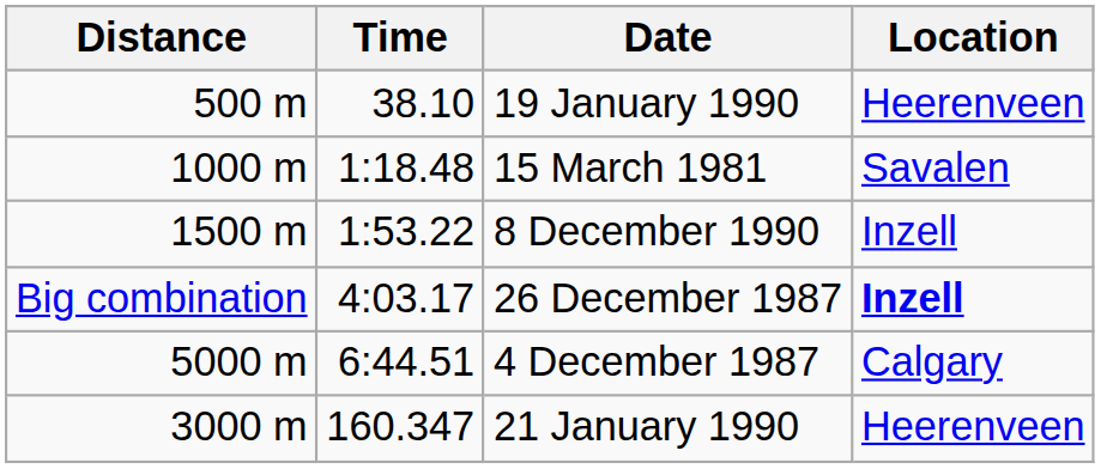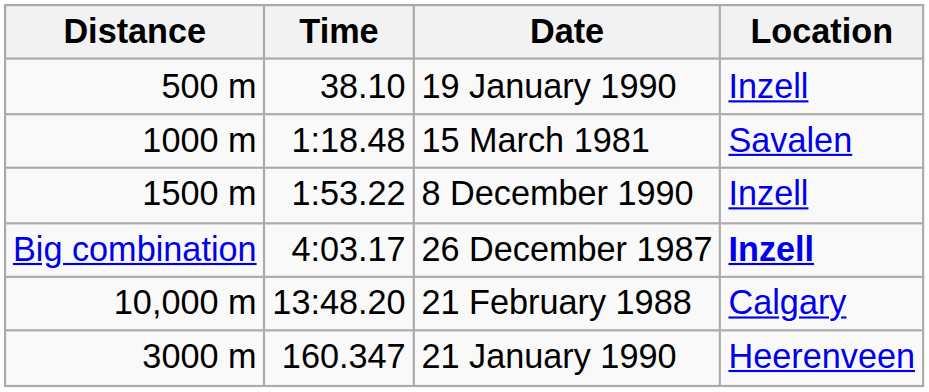19 January 1990 | Location: Heerenveen -> Inzell
- row: 5000 m | 6:44.51 | 4 December 1987 | Calgary
+ row: 10,000 m | 13:48.20 | 21 February 1988 | Calgary
